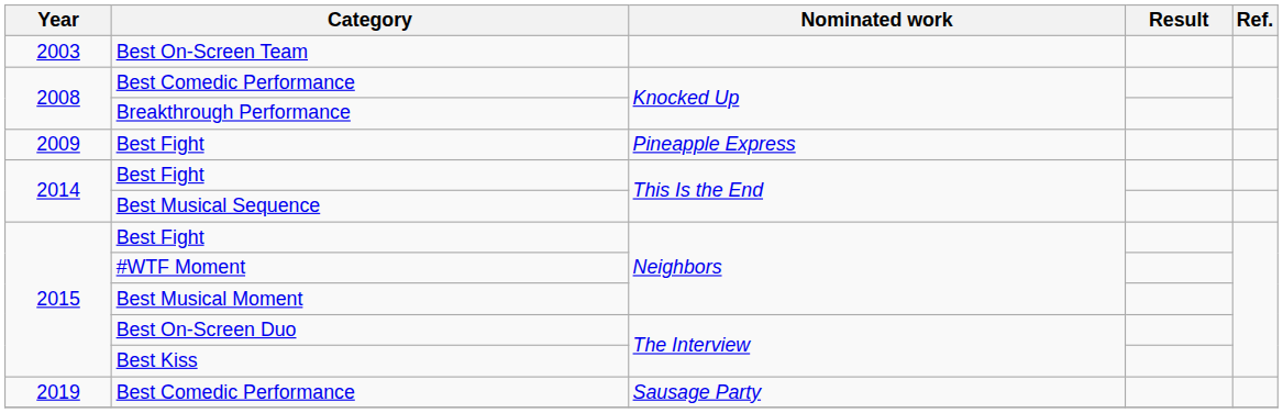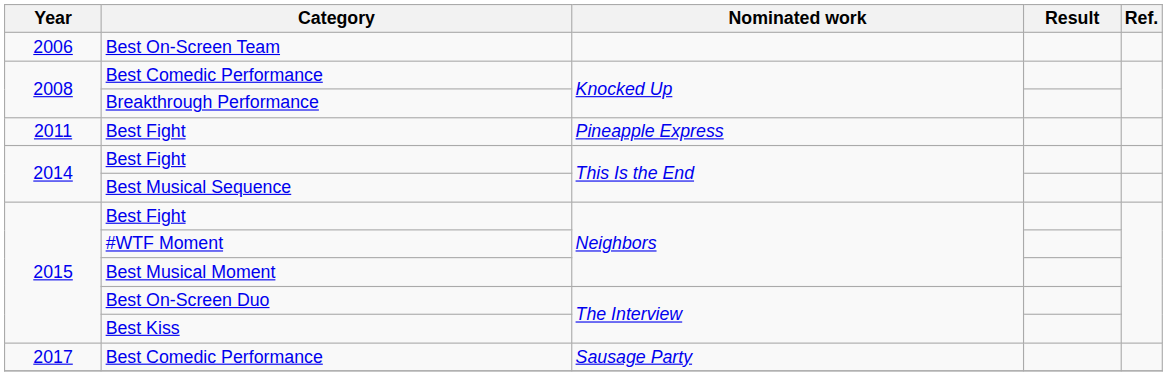Best On-Screen Team | Year: 2003 -> 2006
Best Fight / Pineapple Express | Year: 2009 -> 2011
Best Comedic Performance / Sausage Party | Year: 2019 -> 2017
